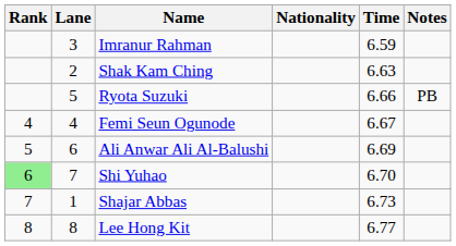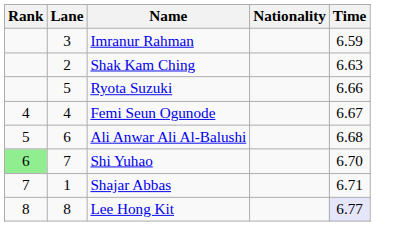- column: Notes | PB
Ali Anwar Ali Al-Balushi | Time: 6.69 -> 6.68
Shajar Abbas | Time: 6.73 -> 6.71
Lee Hong Kit | Time: no background -> lavender background
